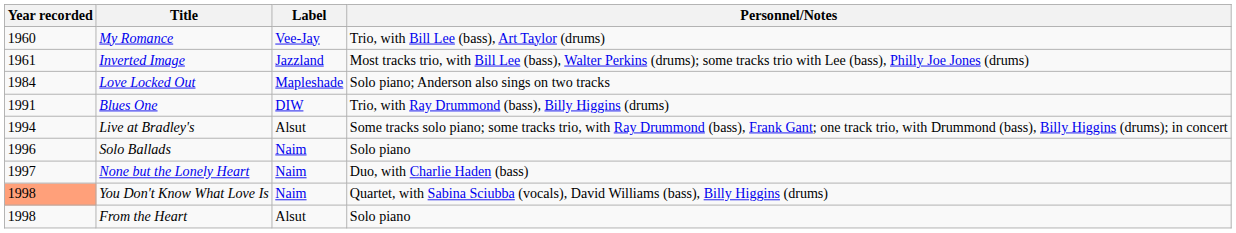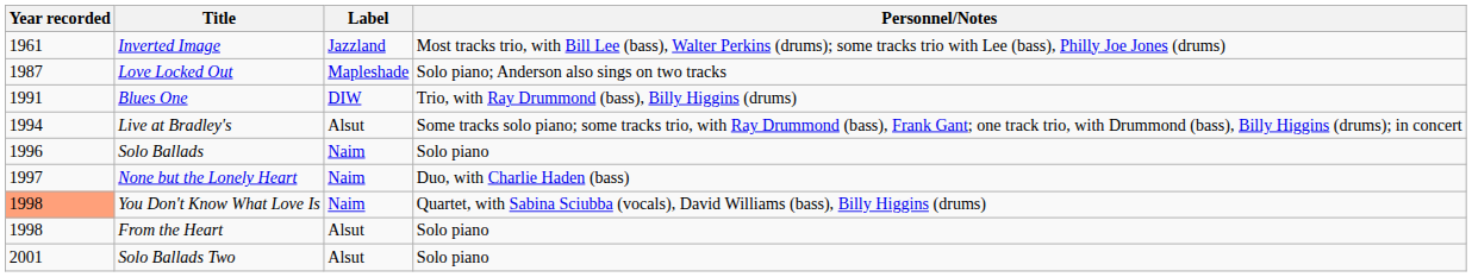- row: 1960 | My Romance | Vee-Jay | Trio, with Bill Lee (bass), Art Taylor (drums)
Love Locked Out | Year recorded: 1984 -> 1987
+ row: 2001 | Solo Ballads Two | Alsut | Solo piano
